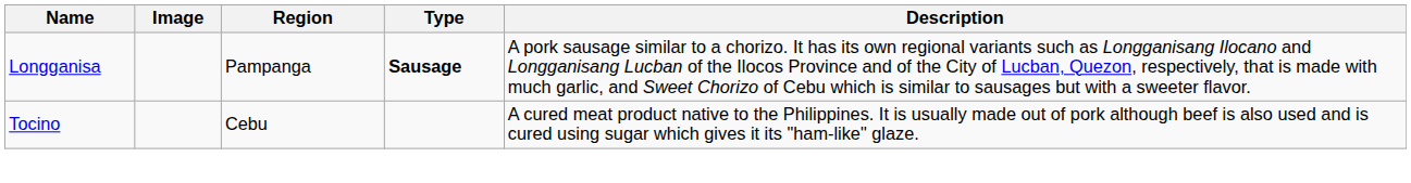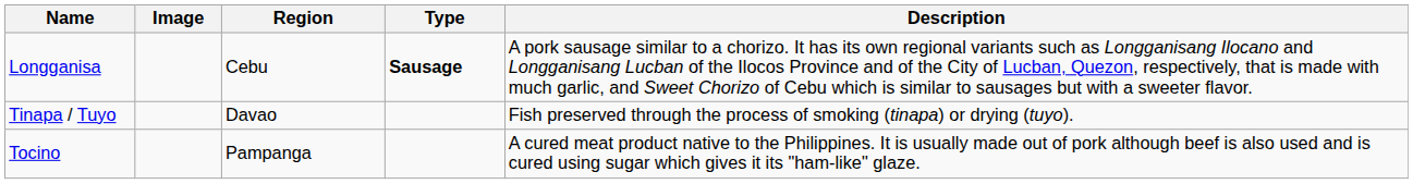Longganisa | Region: Pampanga -> Cebu
+ row: Tinapa / Tuyo | Davao | Fish preserved through the process of smoking (tinapa) or drying (tuyo).
Tocino | Region: Cebu -> Pampanga
